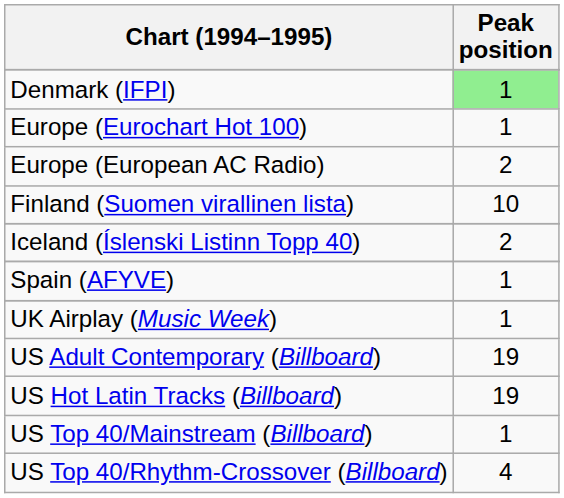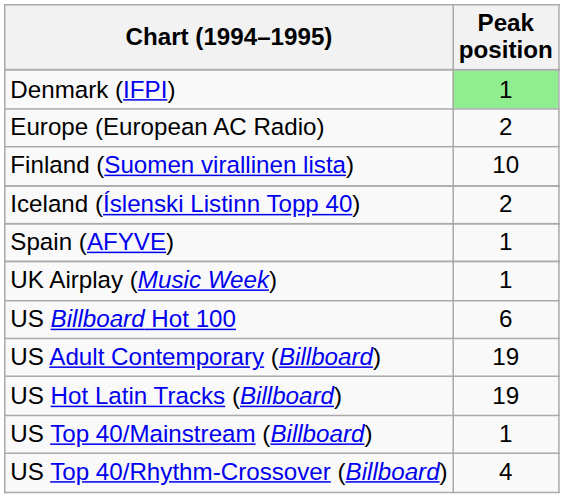- row: Europe (Eurochart Hot 100) | 1
+ row: US Billboard Hot 100 | 6
